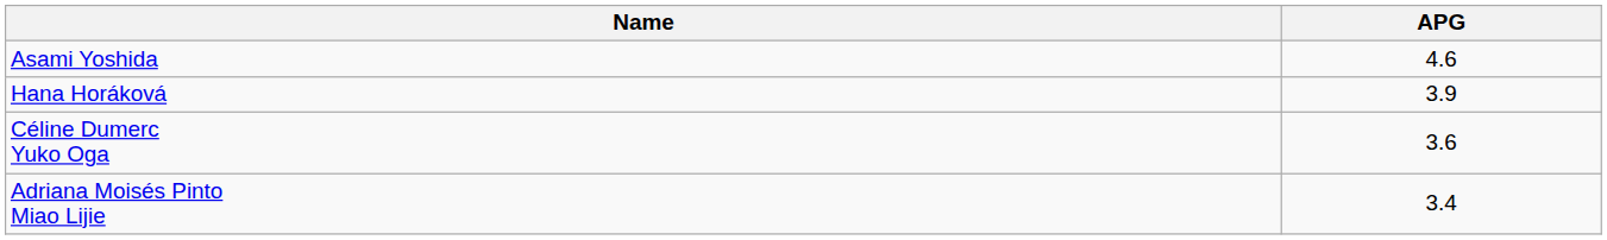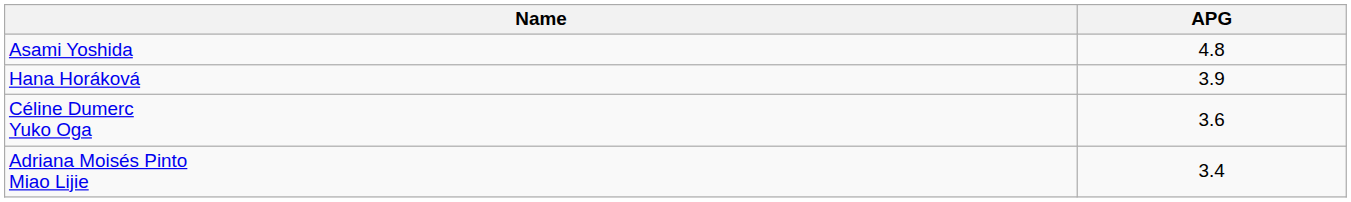Asami Yoshida | APG: 4.6 -> 4.8
